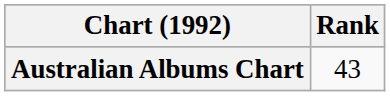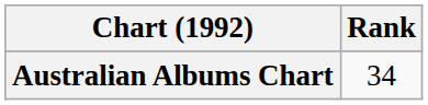Australian Albums Chart | Rank: 43 -> 34
